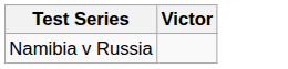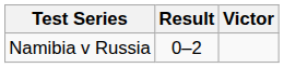+ column: Result | 0–2
